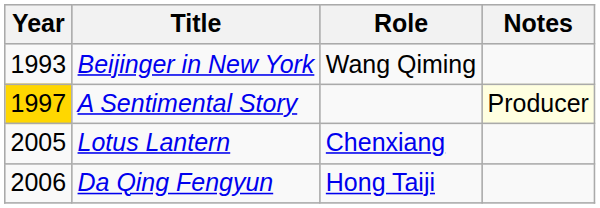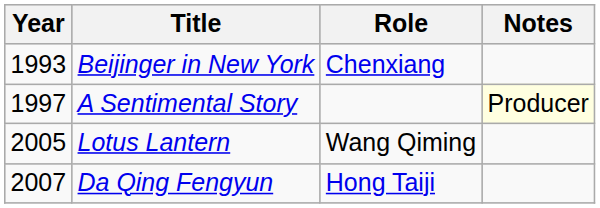Beijinger in New York | Role: Wang Qiming -> Chenxiang
A Sentimental Story | Year: gold background -> no background
Lotus Lantern | Role: Chenxiang -> Wang Qiming
Da Qing Fengyun | Year: 2006 -> 2007
